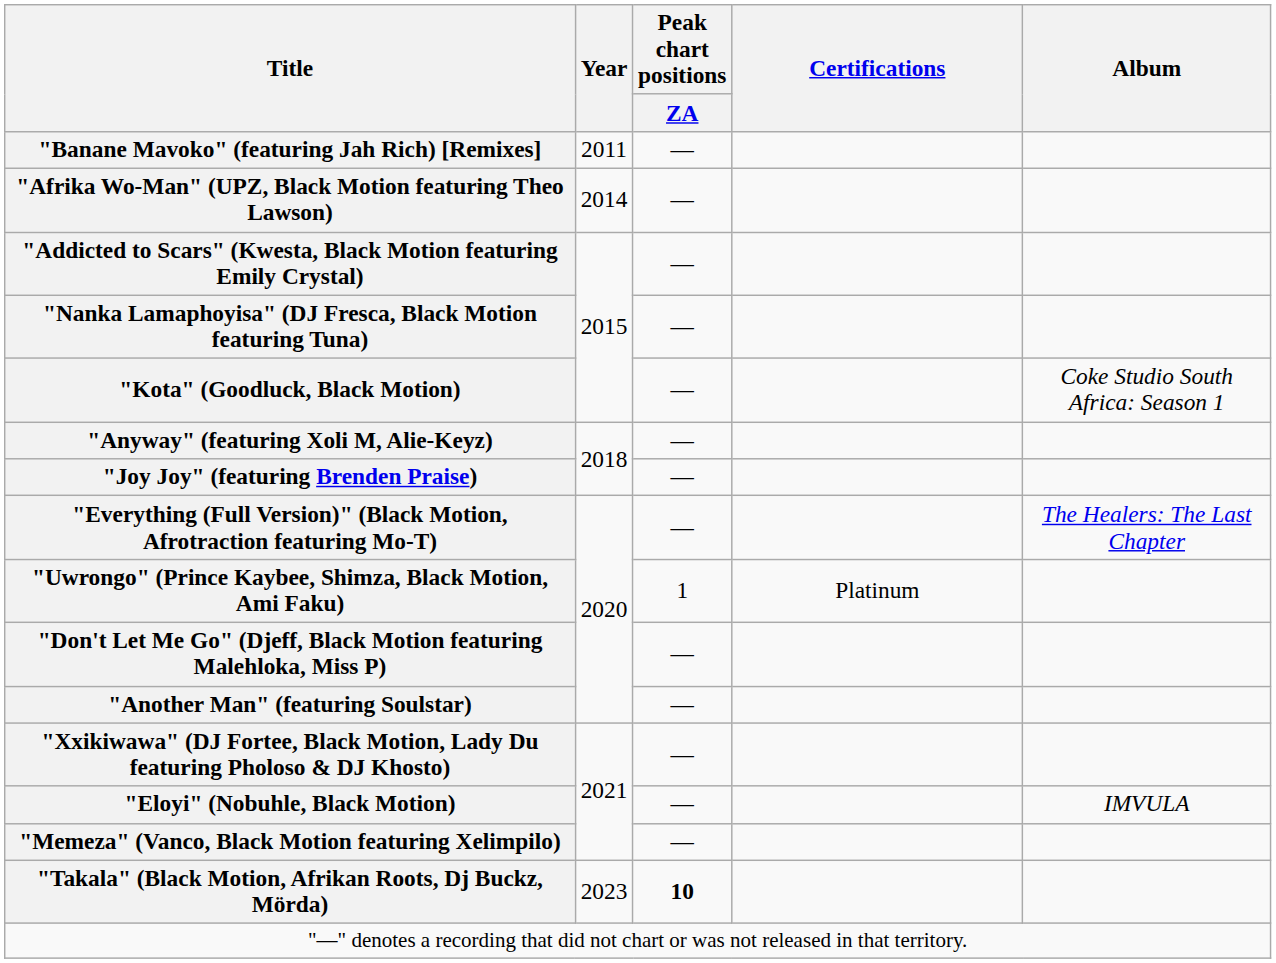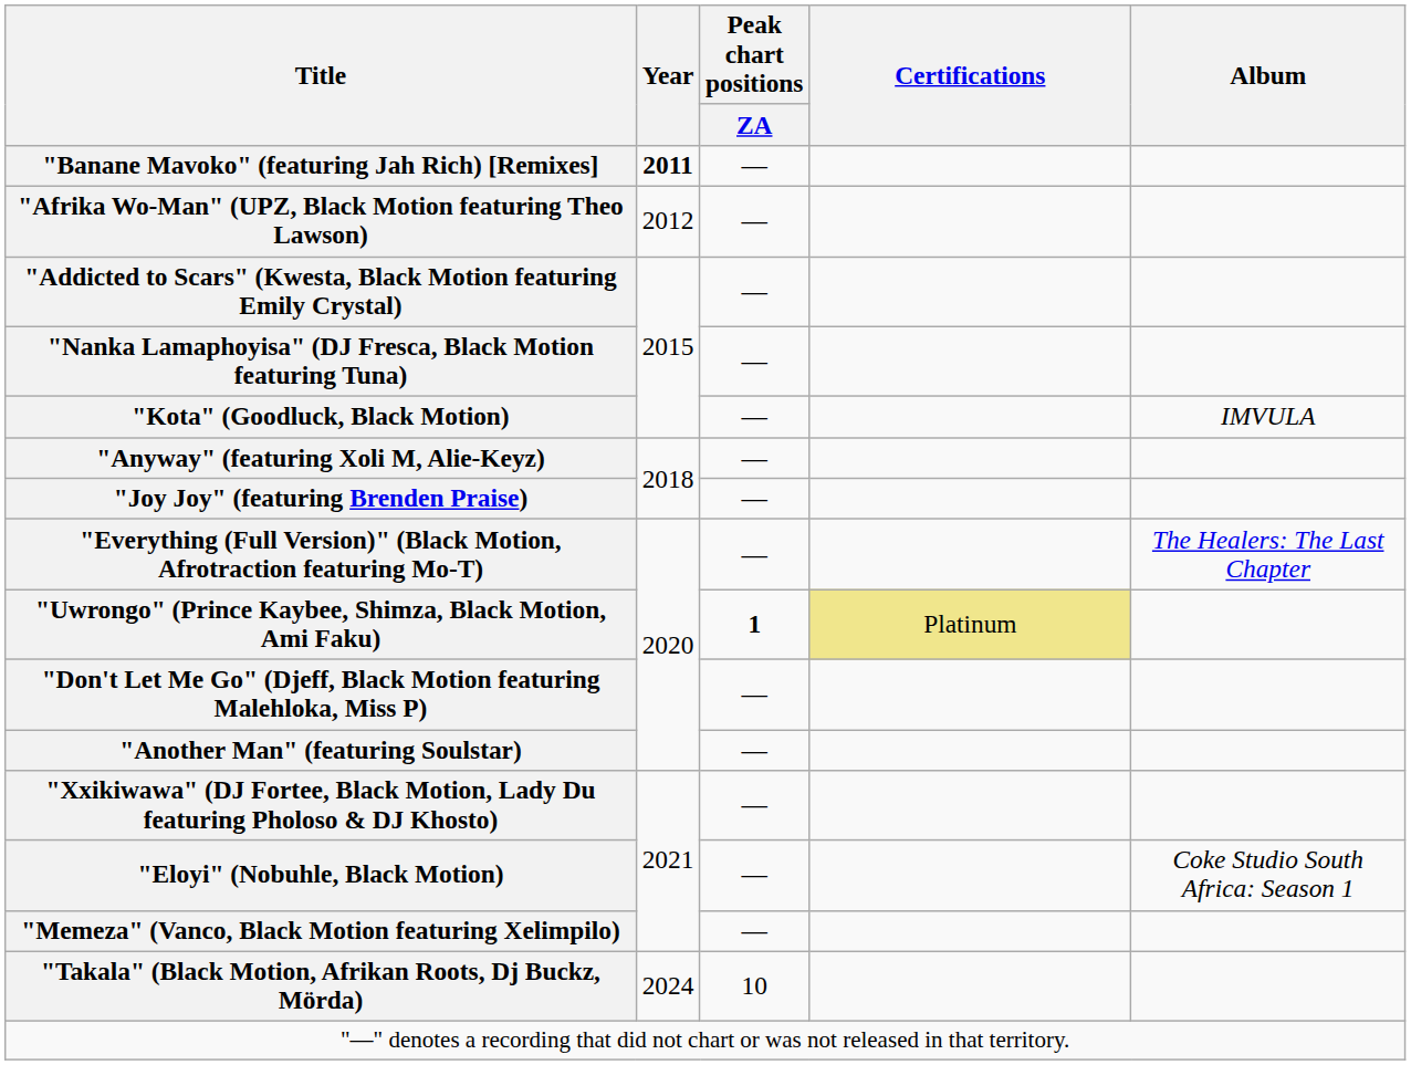"Banane Mavoko" (featuring Jah Rich) [Remixes] | Year: normal -> bold
"Afrika Wo-Man" (UPZ, Black Motion featuring Theo Lawson) | Year: 2014 -> 2012
"Kota" (Goodluck, Black Motion) | Album: Coke Studio South Africa: Season 1 -> IMVULA
"Uwrongo" (Prince Kaybee, Shimza, Black Motion, Ami Faku) | Peak chart positions / ZA: normal -> bold
"Uwrongo" (Prince Kaybee, Shimza, Black Motion, Ami Faku) | Certifications: no background -> khaki background
"Eloyi" (Nobuhle, Black Motion) | Album: IMVULA -> Coke Studio South Africa: Season 1
"Takala" (Black Motion, Afrikan Roots, Dj Buckz, Mörda) | Year: 2023 -> 2024
"Takala" (Black Motion, Afrikan Roots, Dj Buckz, Mörda) | Peak chart positions / ZA: bold -> normal
